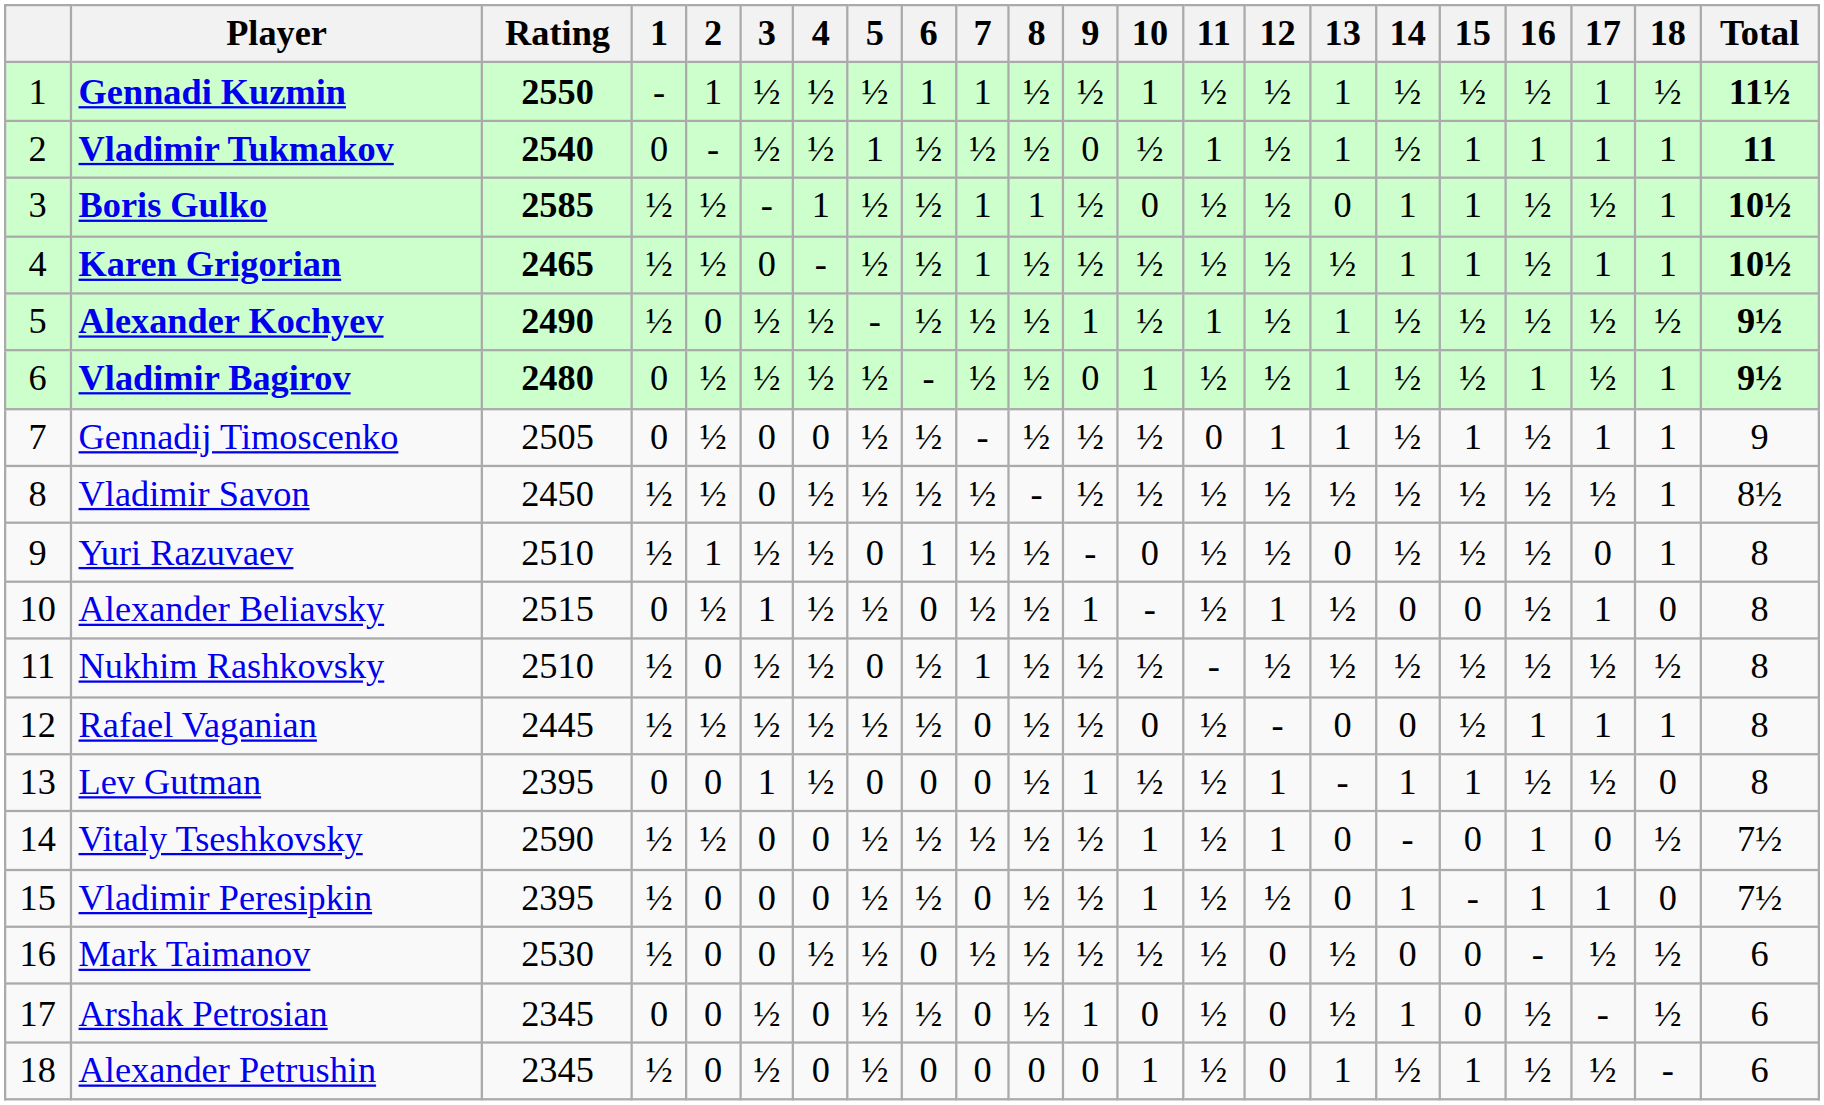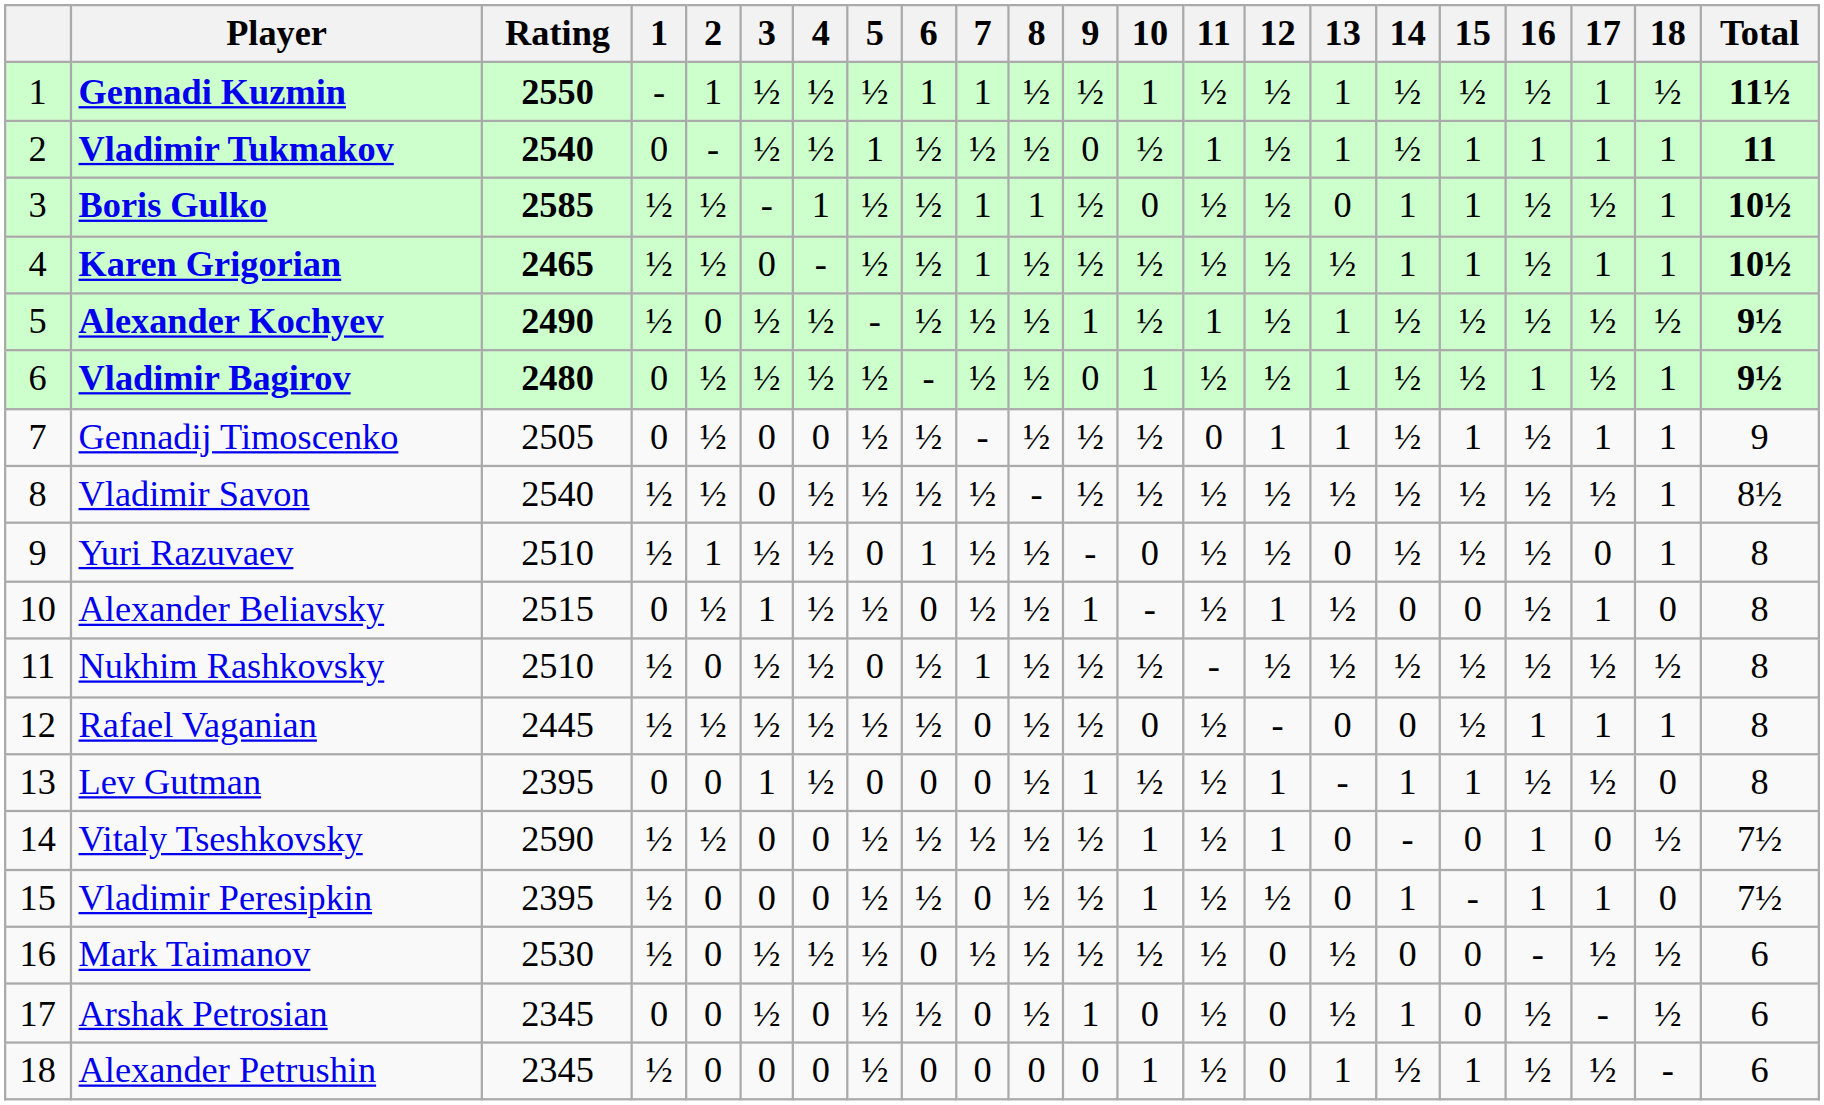Vladimir Savon | Rating: 2450 -> 2540
Mark Taimanov | 3: 0 -> ½
Alexander Petrushin | 3: ½ -> 0
